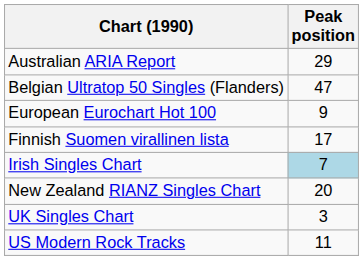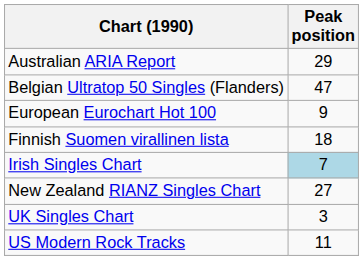Finnish Suomen virallinen lista | Peak position: 17 -> 18
New Zealand RIANZ Singles Chart | Peak position: 20 -> 27
